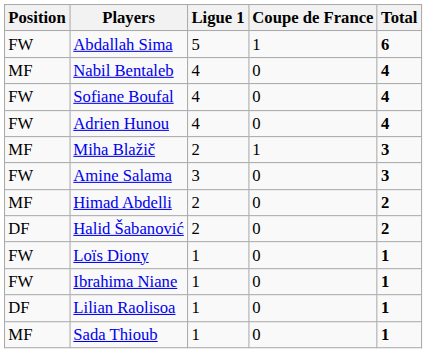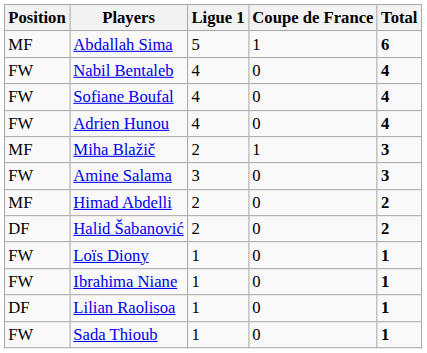Abdallah Sima | Position: FW -> MF
Nabil Bentaleb | Position: MF -> FW
Sada Thioub | Position: MF -> FW
